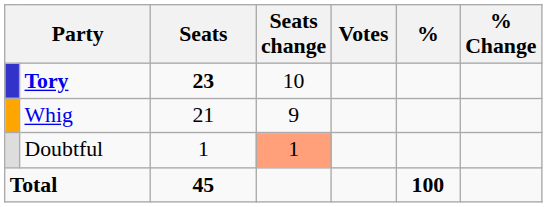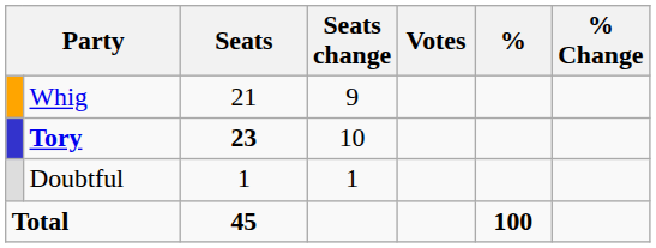rows swapped: Tory <-> Whig
Doubtful | Seats change: lightsalmon background -> no background
